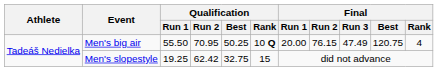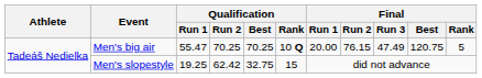Men's big air | Qualification / Run 1: 55.50 -> 55.47
Men's big air | Qualification / Run 2: 70.95 -> 70.25
Men's big air | Qualification / Best: 50.25 -> 70.25
Men's big air | Final / Rank: 4 -> 5
